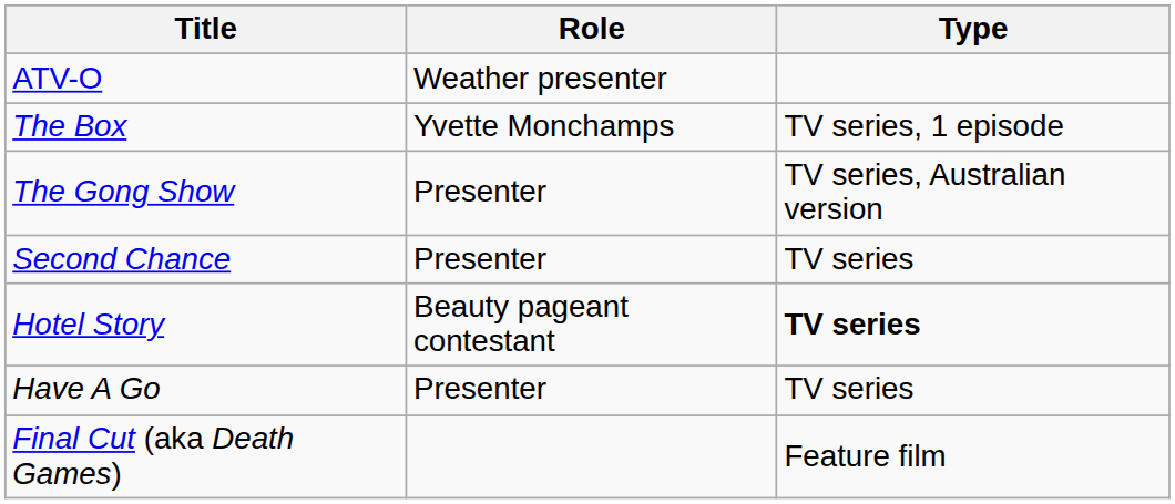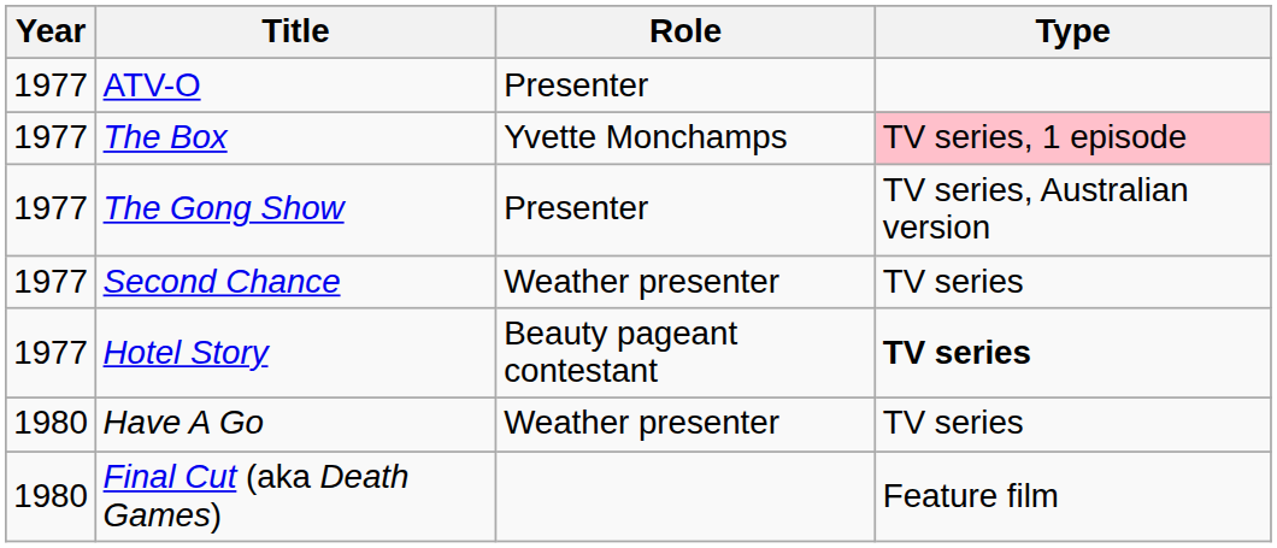+ column: Year | 1977 | 1977 | 1977 | 1977 | 1977 | 1980 | 1980
ATV-O | Role: Weather presenter -> Presenter
The Box | Type: no background -> pink background
Second Chance | Role: Presenter -> Weather presenter
Have A Go | Role: Presenter -> Weather presenter
